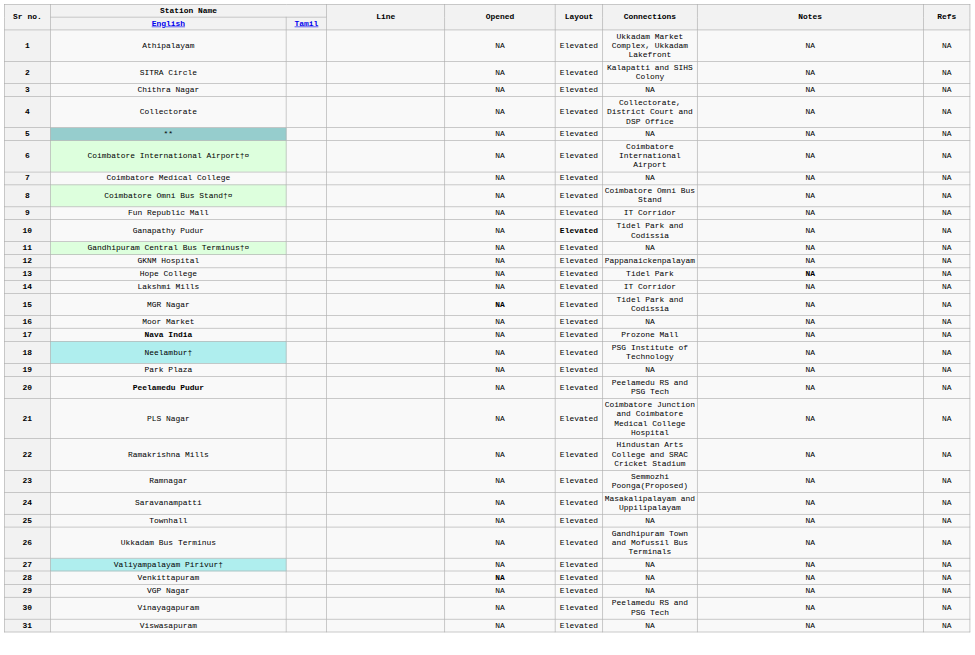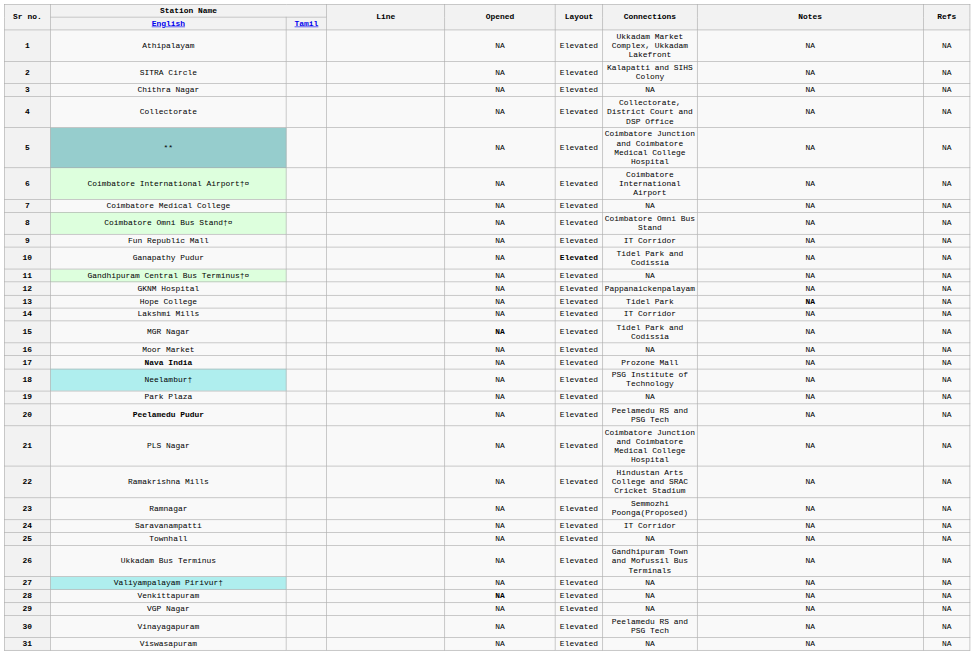5 | Connections: NA -> Coimbatore Junction and Coimbatore Medical College Hospital
24 | Connections: Masakalipalayam and Uppilipalayam -> IT Corridor
